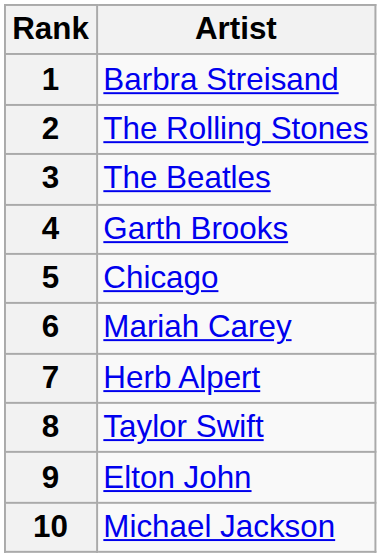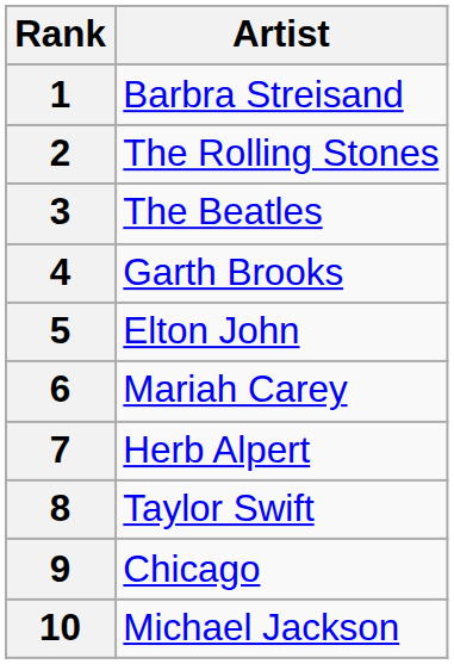5 | Artist: Chicago -> Elton John
9 | Artist: Elton John -> Chicago
